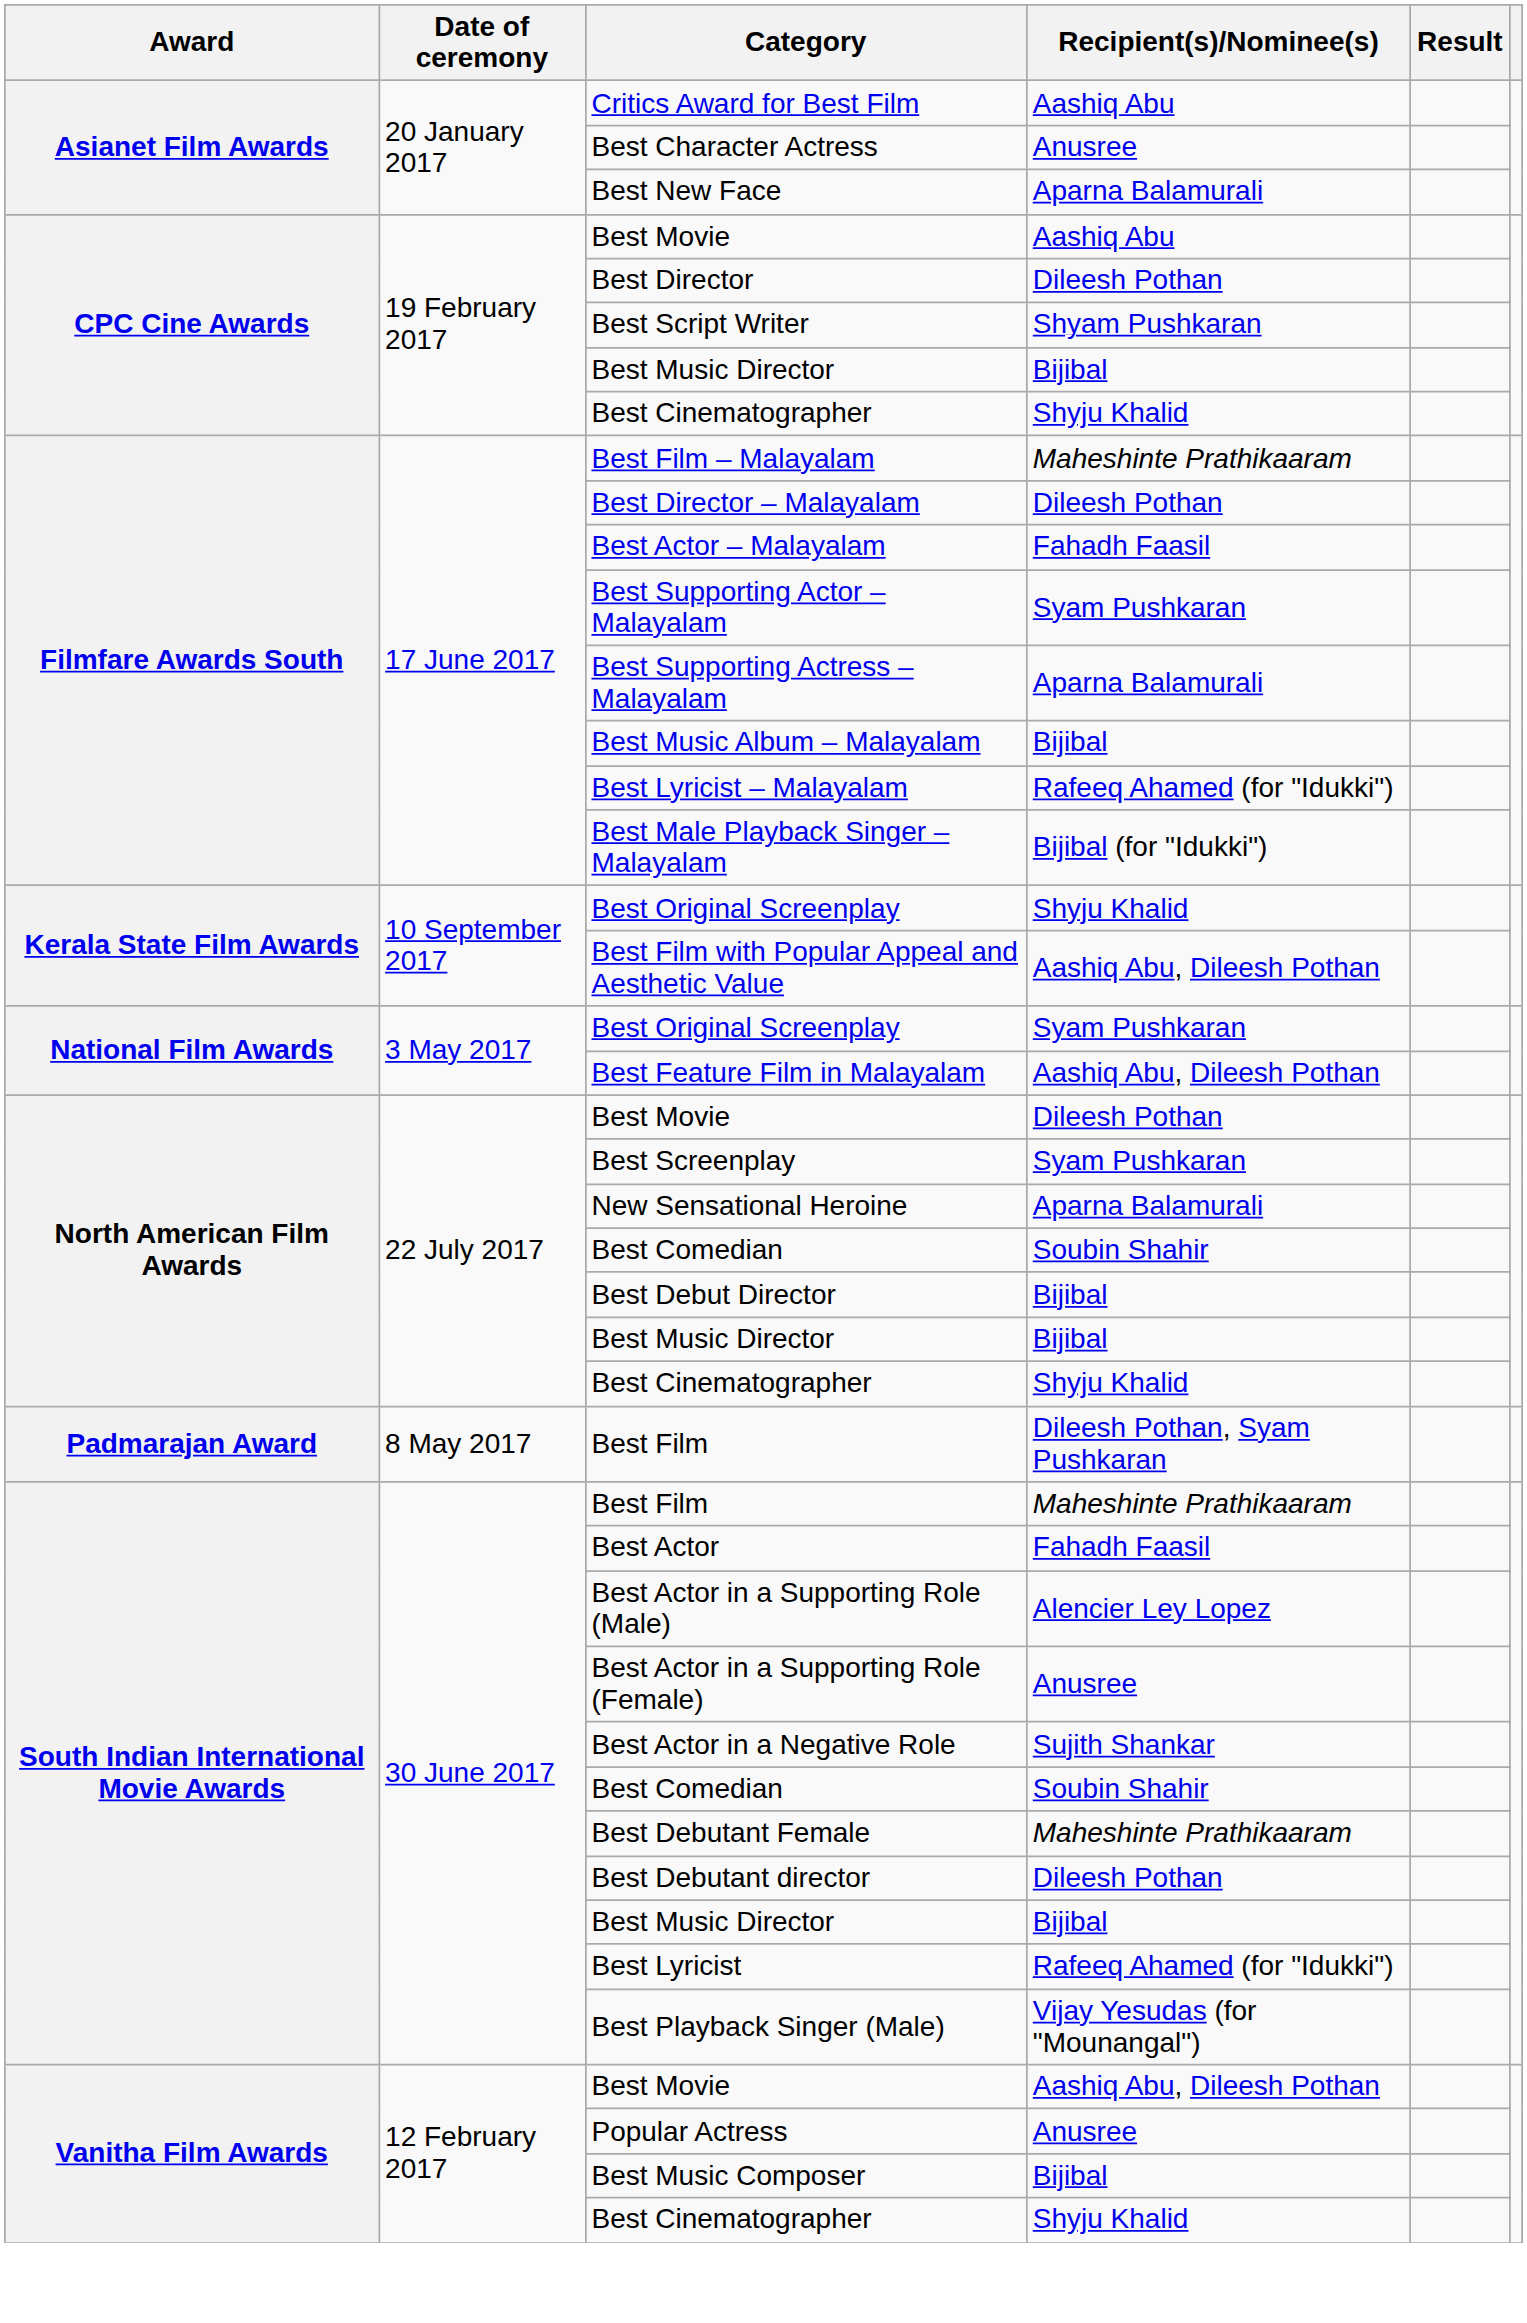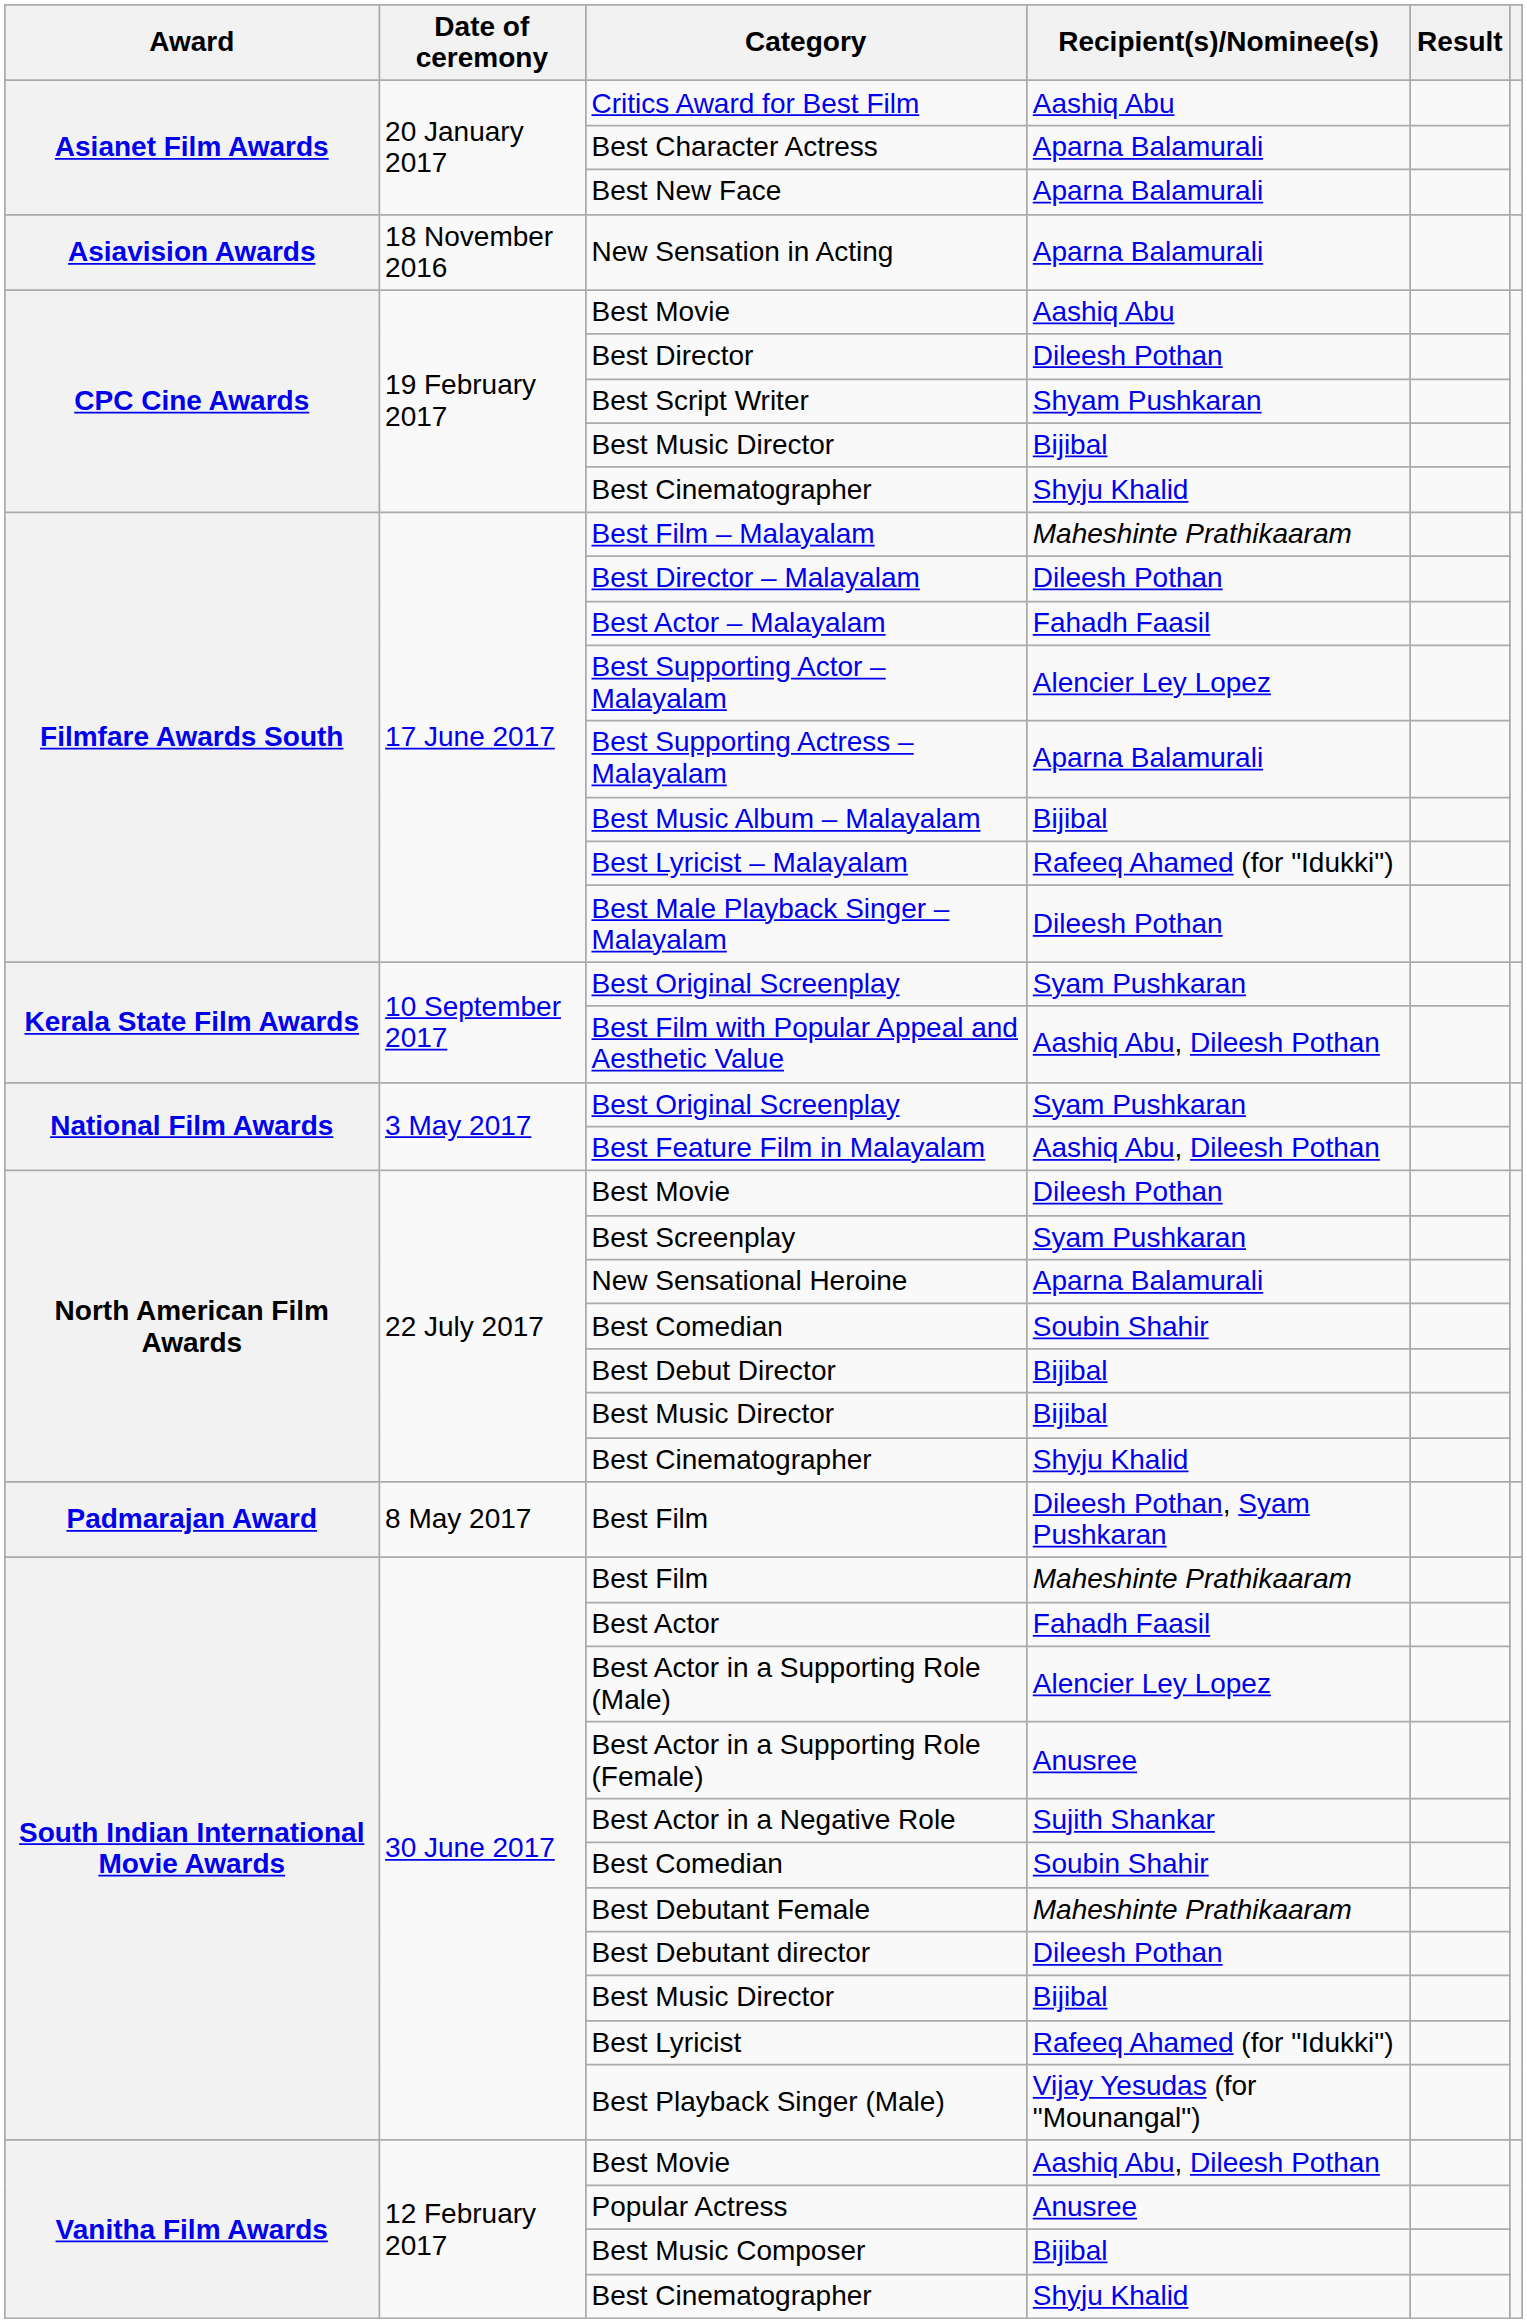Best Character Actress | Recipient(s)/Nominee(s): Anusree -> Aparna Balamurali
+ row: Asiavision Awards | 18 November 2016 | New Sensation in Acting | Aparna Balamurali
Best Supporting Actor – Malayalam | Recipient(s)/Nominee(s): Syam Pushkaran -> Alencier Ley Lopez
Best Male Playback Singer – Malayalam | Recipient(s)/Nominee(s): Bijibal (for "Idukki") -> Dileesh Pothan
Kerala State Film Awards / Best Original Screenplay | Recipient(s)/Nominee(s): Shyju Khalid -> Syam Pushkaran
